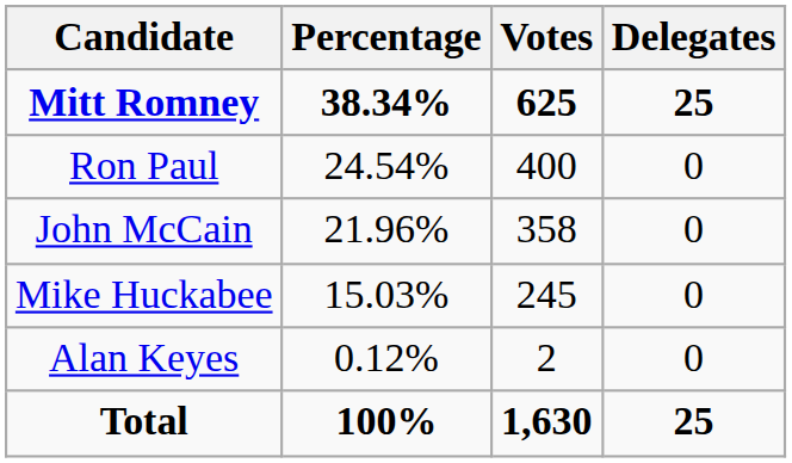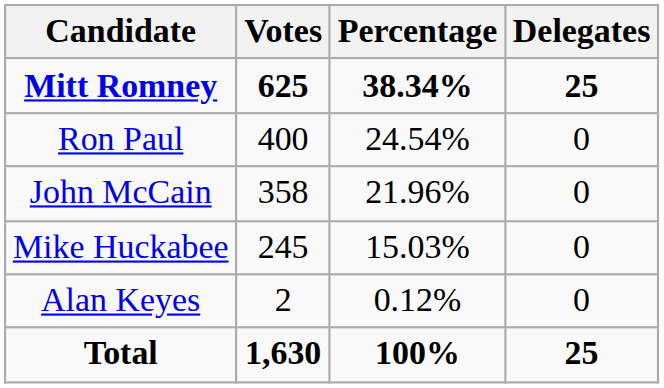columns swapped: Votes <-> Percentage
